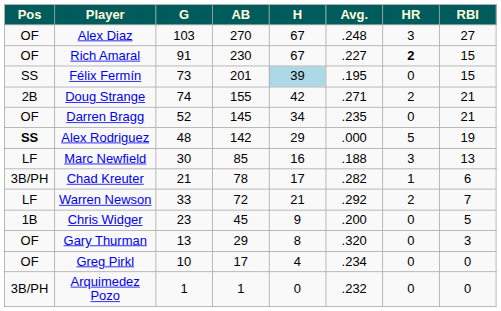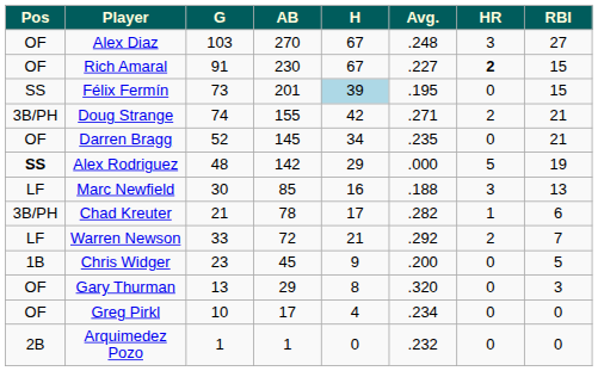Doug Strange | Pos: 2B -> 3B/PH
Arquimedez Pozo | Pos: 3B/PH -> 2B
